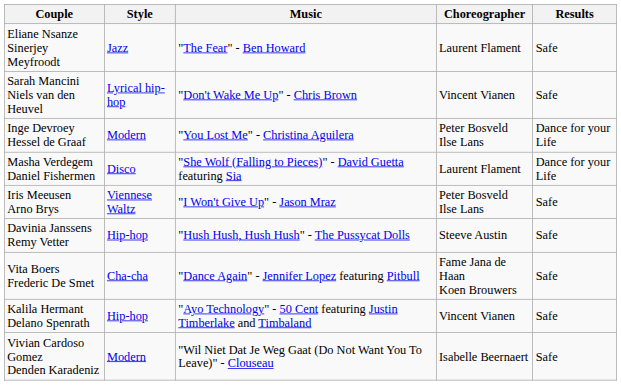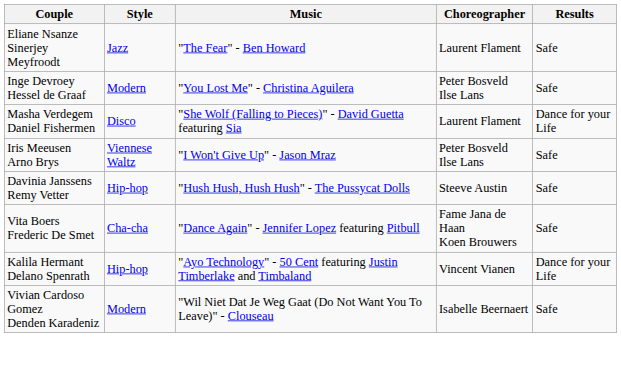- row: Sarah Mancini Niels van den Heuvel | Lyrical hip-hop | "Don't Wake Me Up" - Chris Brown | Vincent Vianen | Safe
Inge Devroey Hessel de Graaf | Results: Dance for your Life -> Safe
Kalila Hermant Delano Spenrath | Results: Safe -> Dance for your Life
